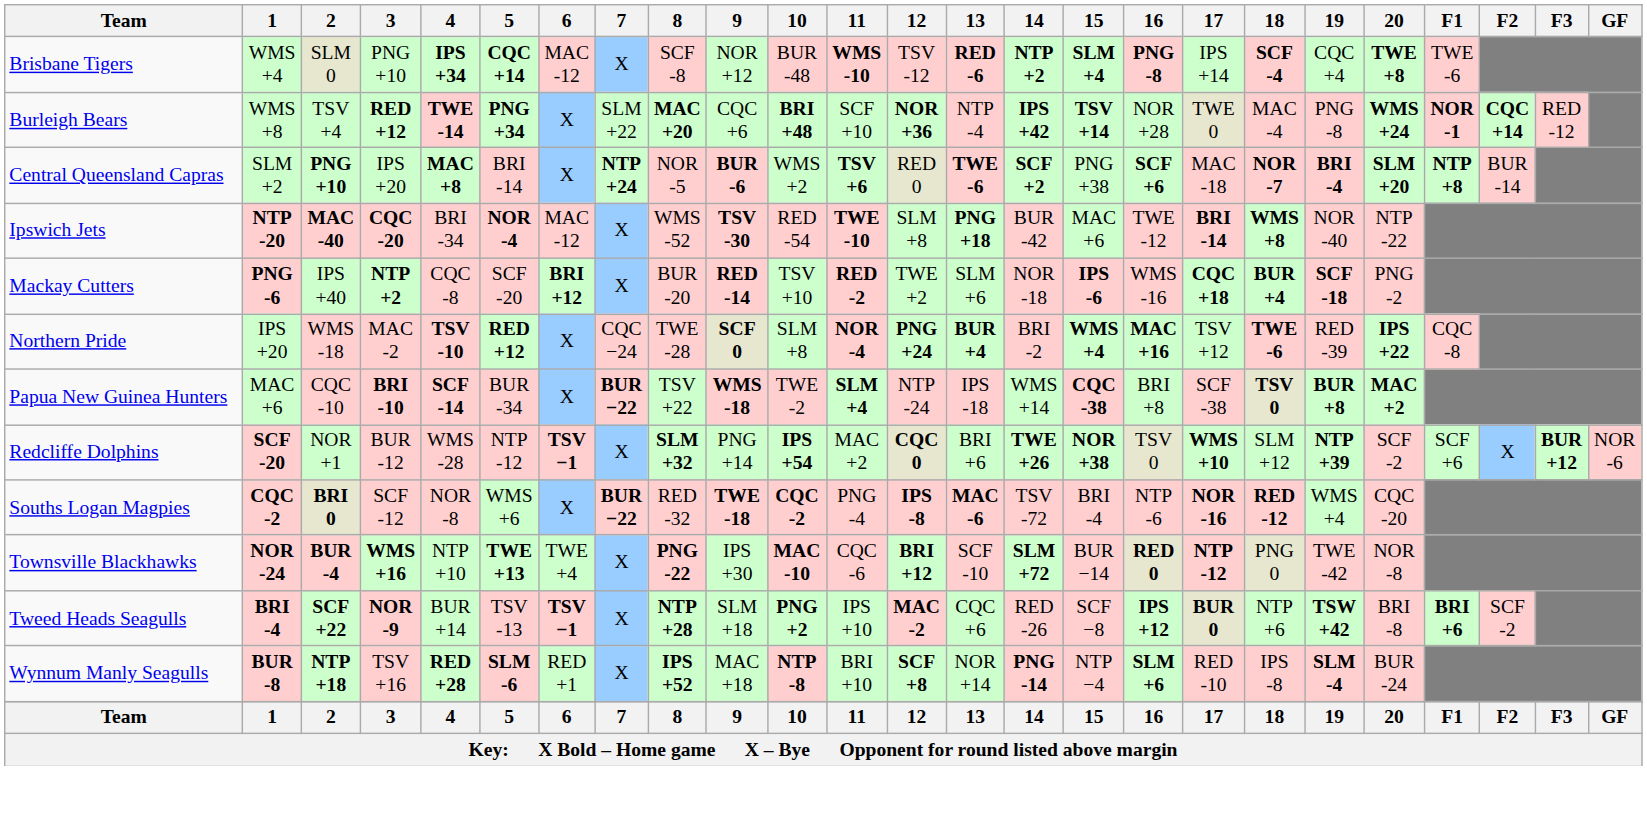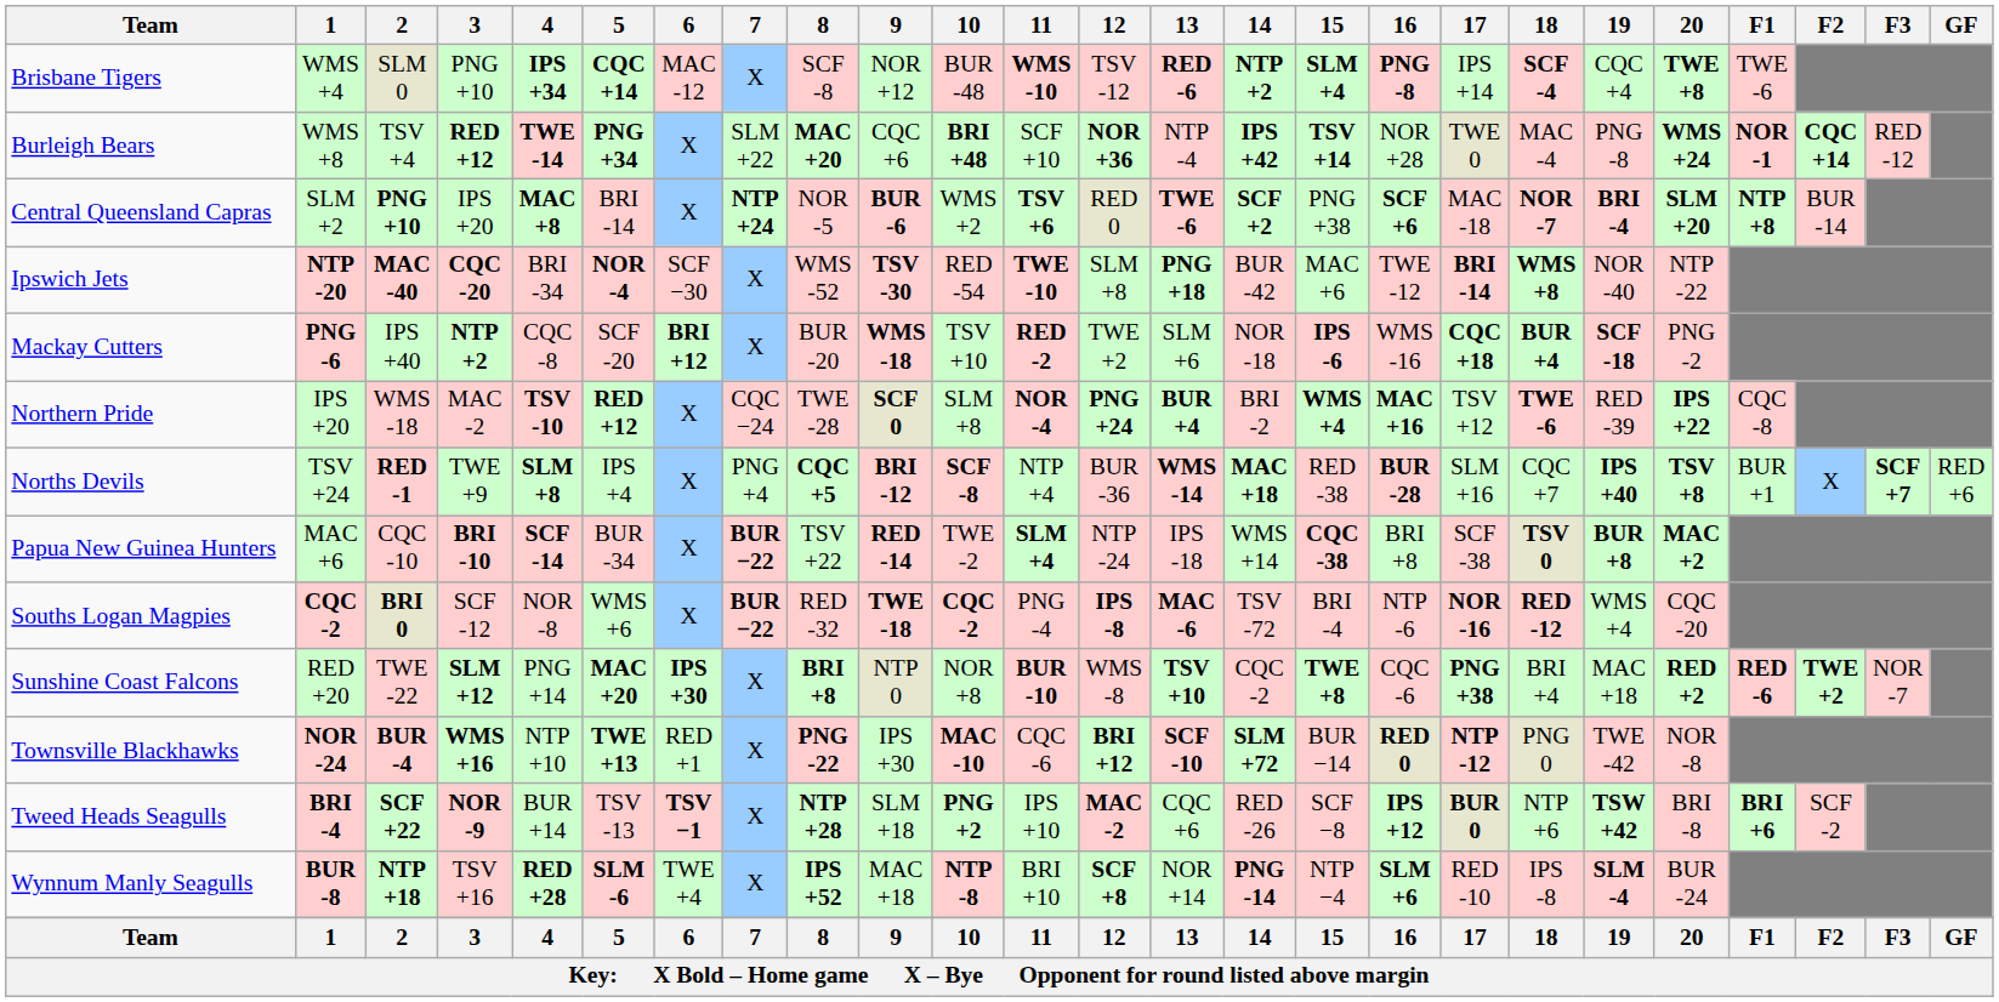Ipswich Jets | 6: MAC -12 -> SCF −30
Mackay Cutters | 9: RED -14 -> WMS -18
+ row: Norths Devils | TSV +24 | RED -1 | TWE +9 | SLM +8 | IPS +4 | X | PNG +4 | CQC +5 | BRI -12 | SCF -8 | NTP +4 | BUR -36 | WMS -14 | MAC +18 | RED -38 | BUR -28 | SLM +16 | CQC +7 | IPS +40 | TSV +8 | BUR +1 | X | SCF +7 | RED +6
Papua New Guinea Hunters | 9: WMS -18 -> RED -14
- row: Redcliffe Dolphins | SCF -20 | NOR +1 | BUR -12 | WMS -28 | NTP -12 | TSV −1 | X | SLM +32 | PNG +14 | IPS +54 | MAC +2 | CQC 0 | BRI +6 | TWE +26 | NOR +38 | TSV 0 | WMS +10 | SLM +12 | NTP +39 | SCF -2 | SCF +6 | X | BUR +12 | NOR -6
+ row: Sunshine Coast Falcons | RED +20 | TWE -22 | SLM +12 | PNG +14 | MAC +20 | IPS +30 | X | BRI +8 | NTP 0 | NOR +8 | BUR -10 | WMS -8 | TSV +10 | CQC -2 | TWE +8 | CQC -6 | PNG +38 | BRI +4 | MAC +18 | RED +2 | RED -6 | TWE +2 | NOR -7
Townsville Blackhawks | 6: TWE +4 -> RED +1
Townsville Blackhawks | 13: normal -> bold
Wynnum Manly Seagulls | 6: RED +1 -> TWE +4
